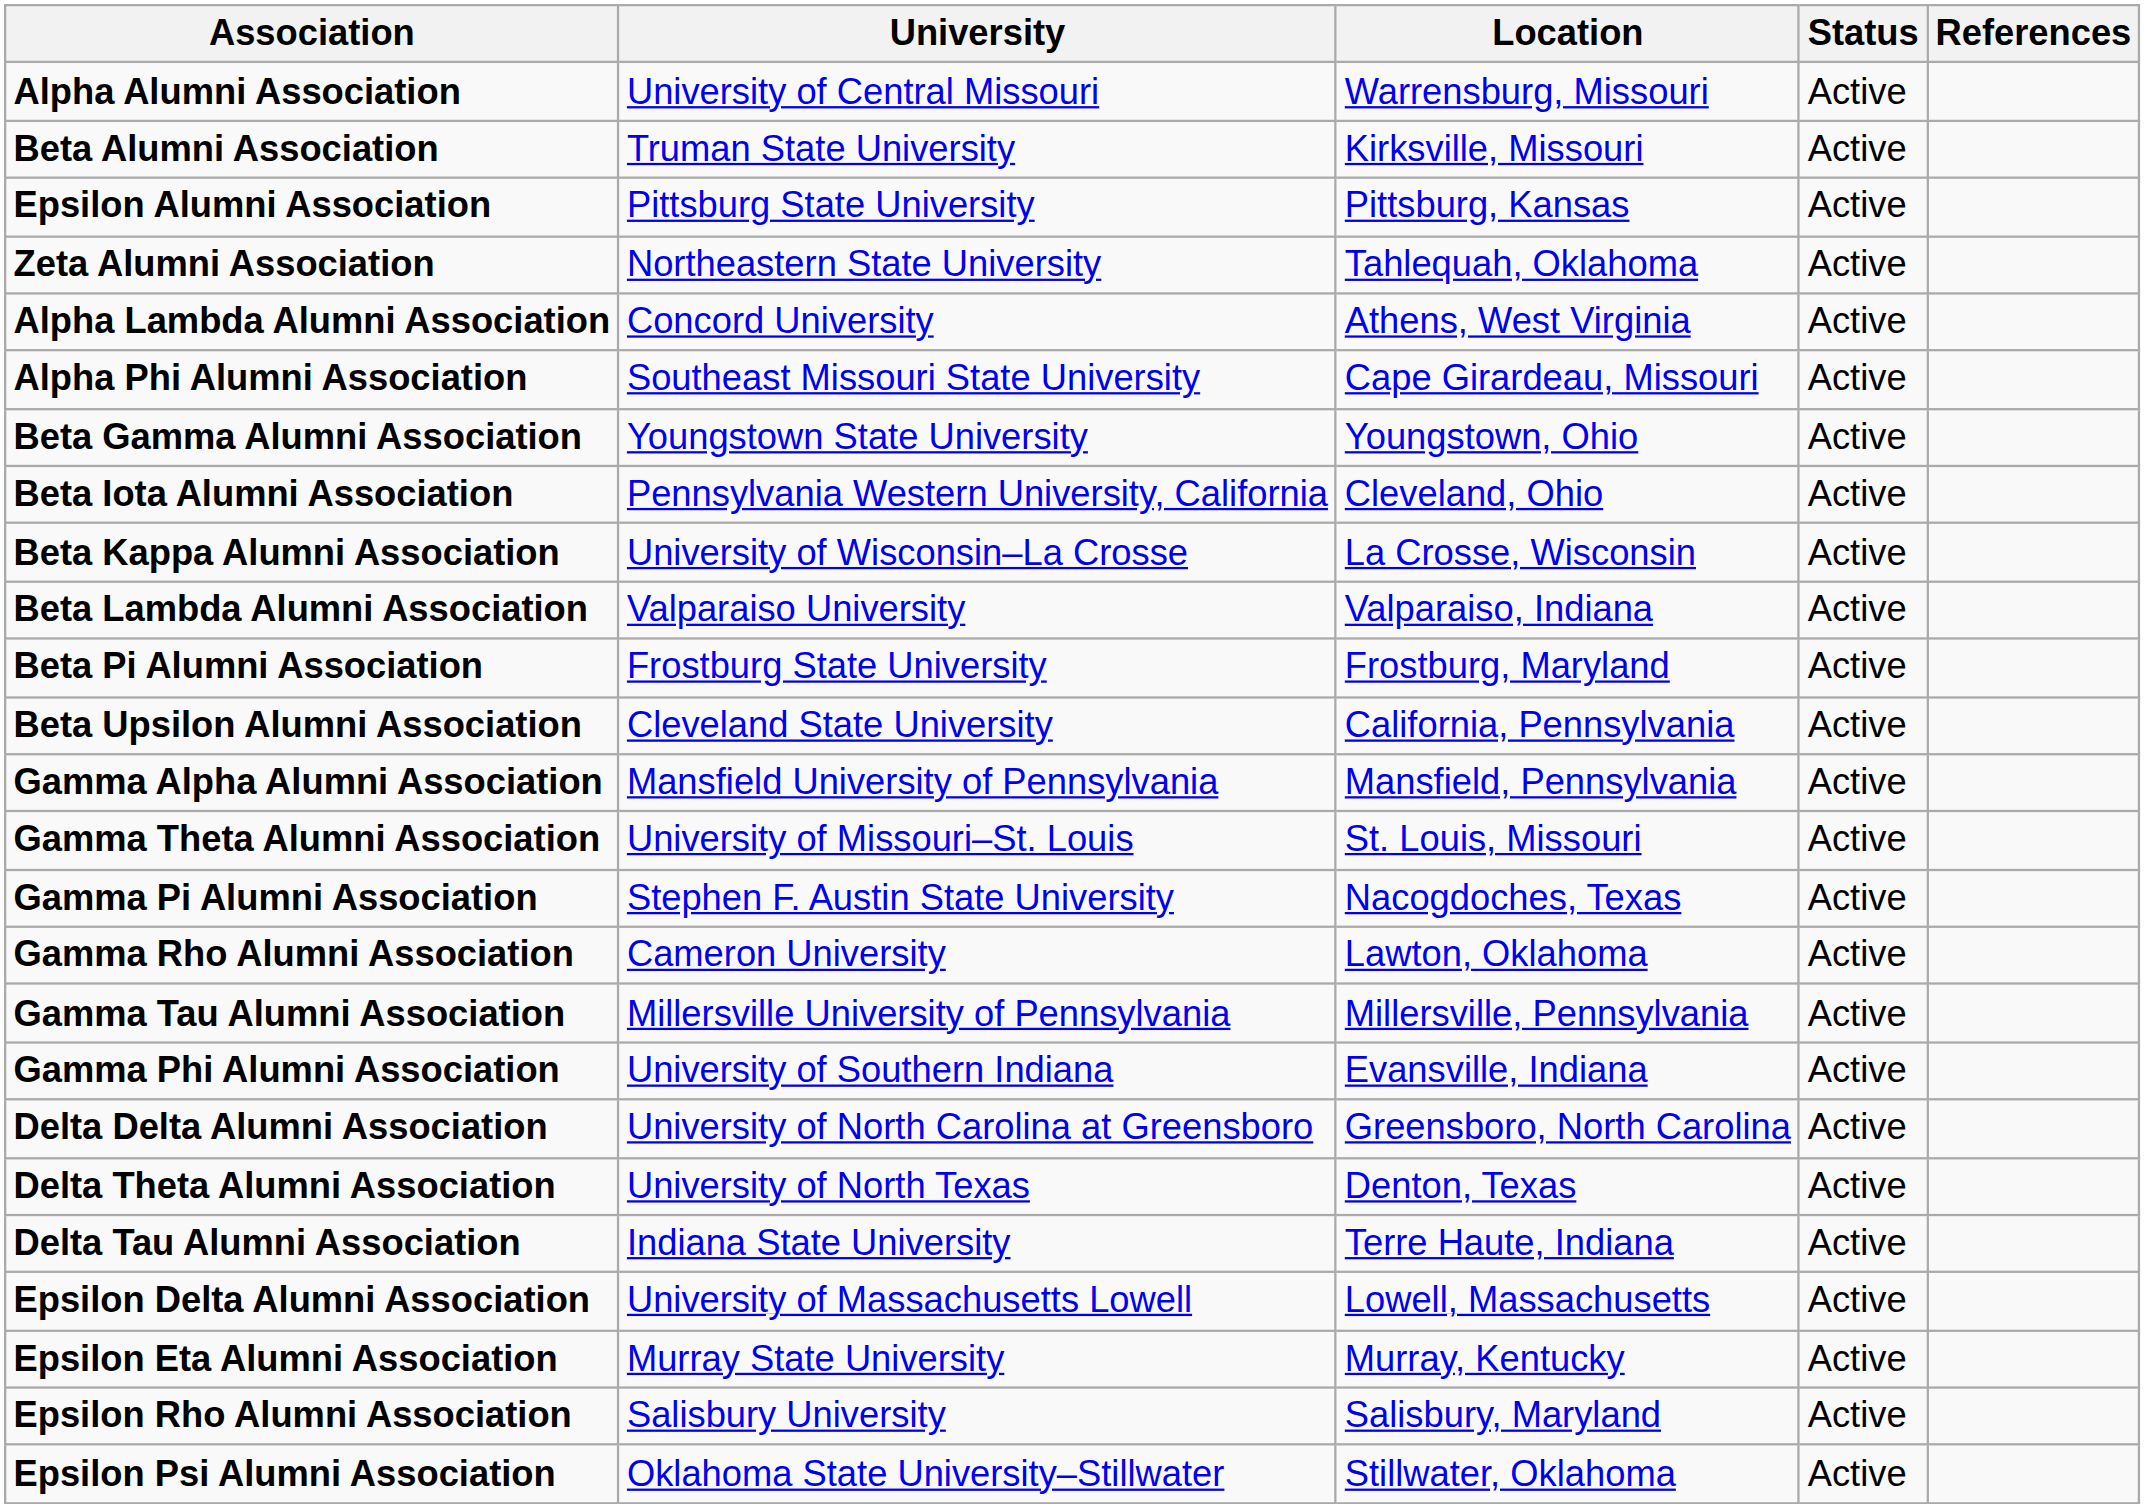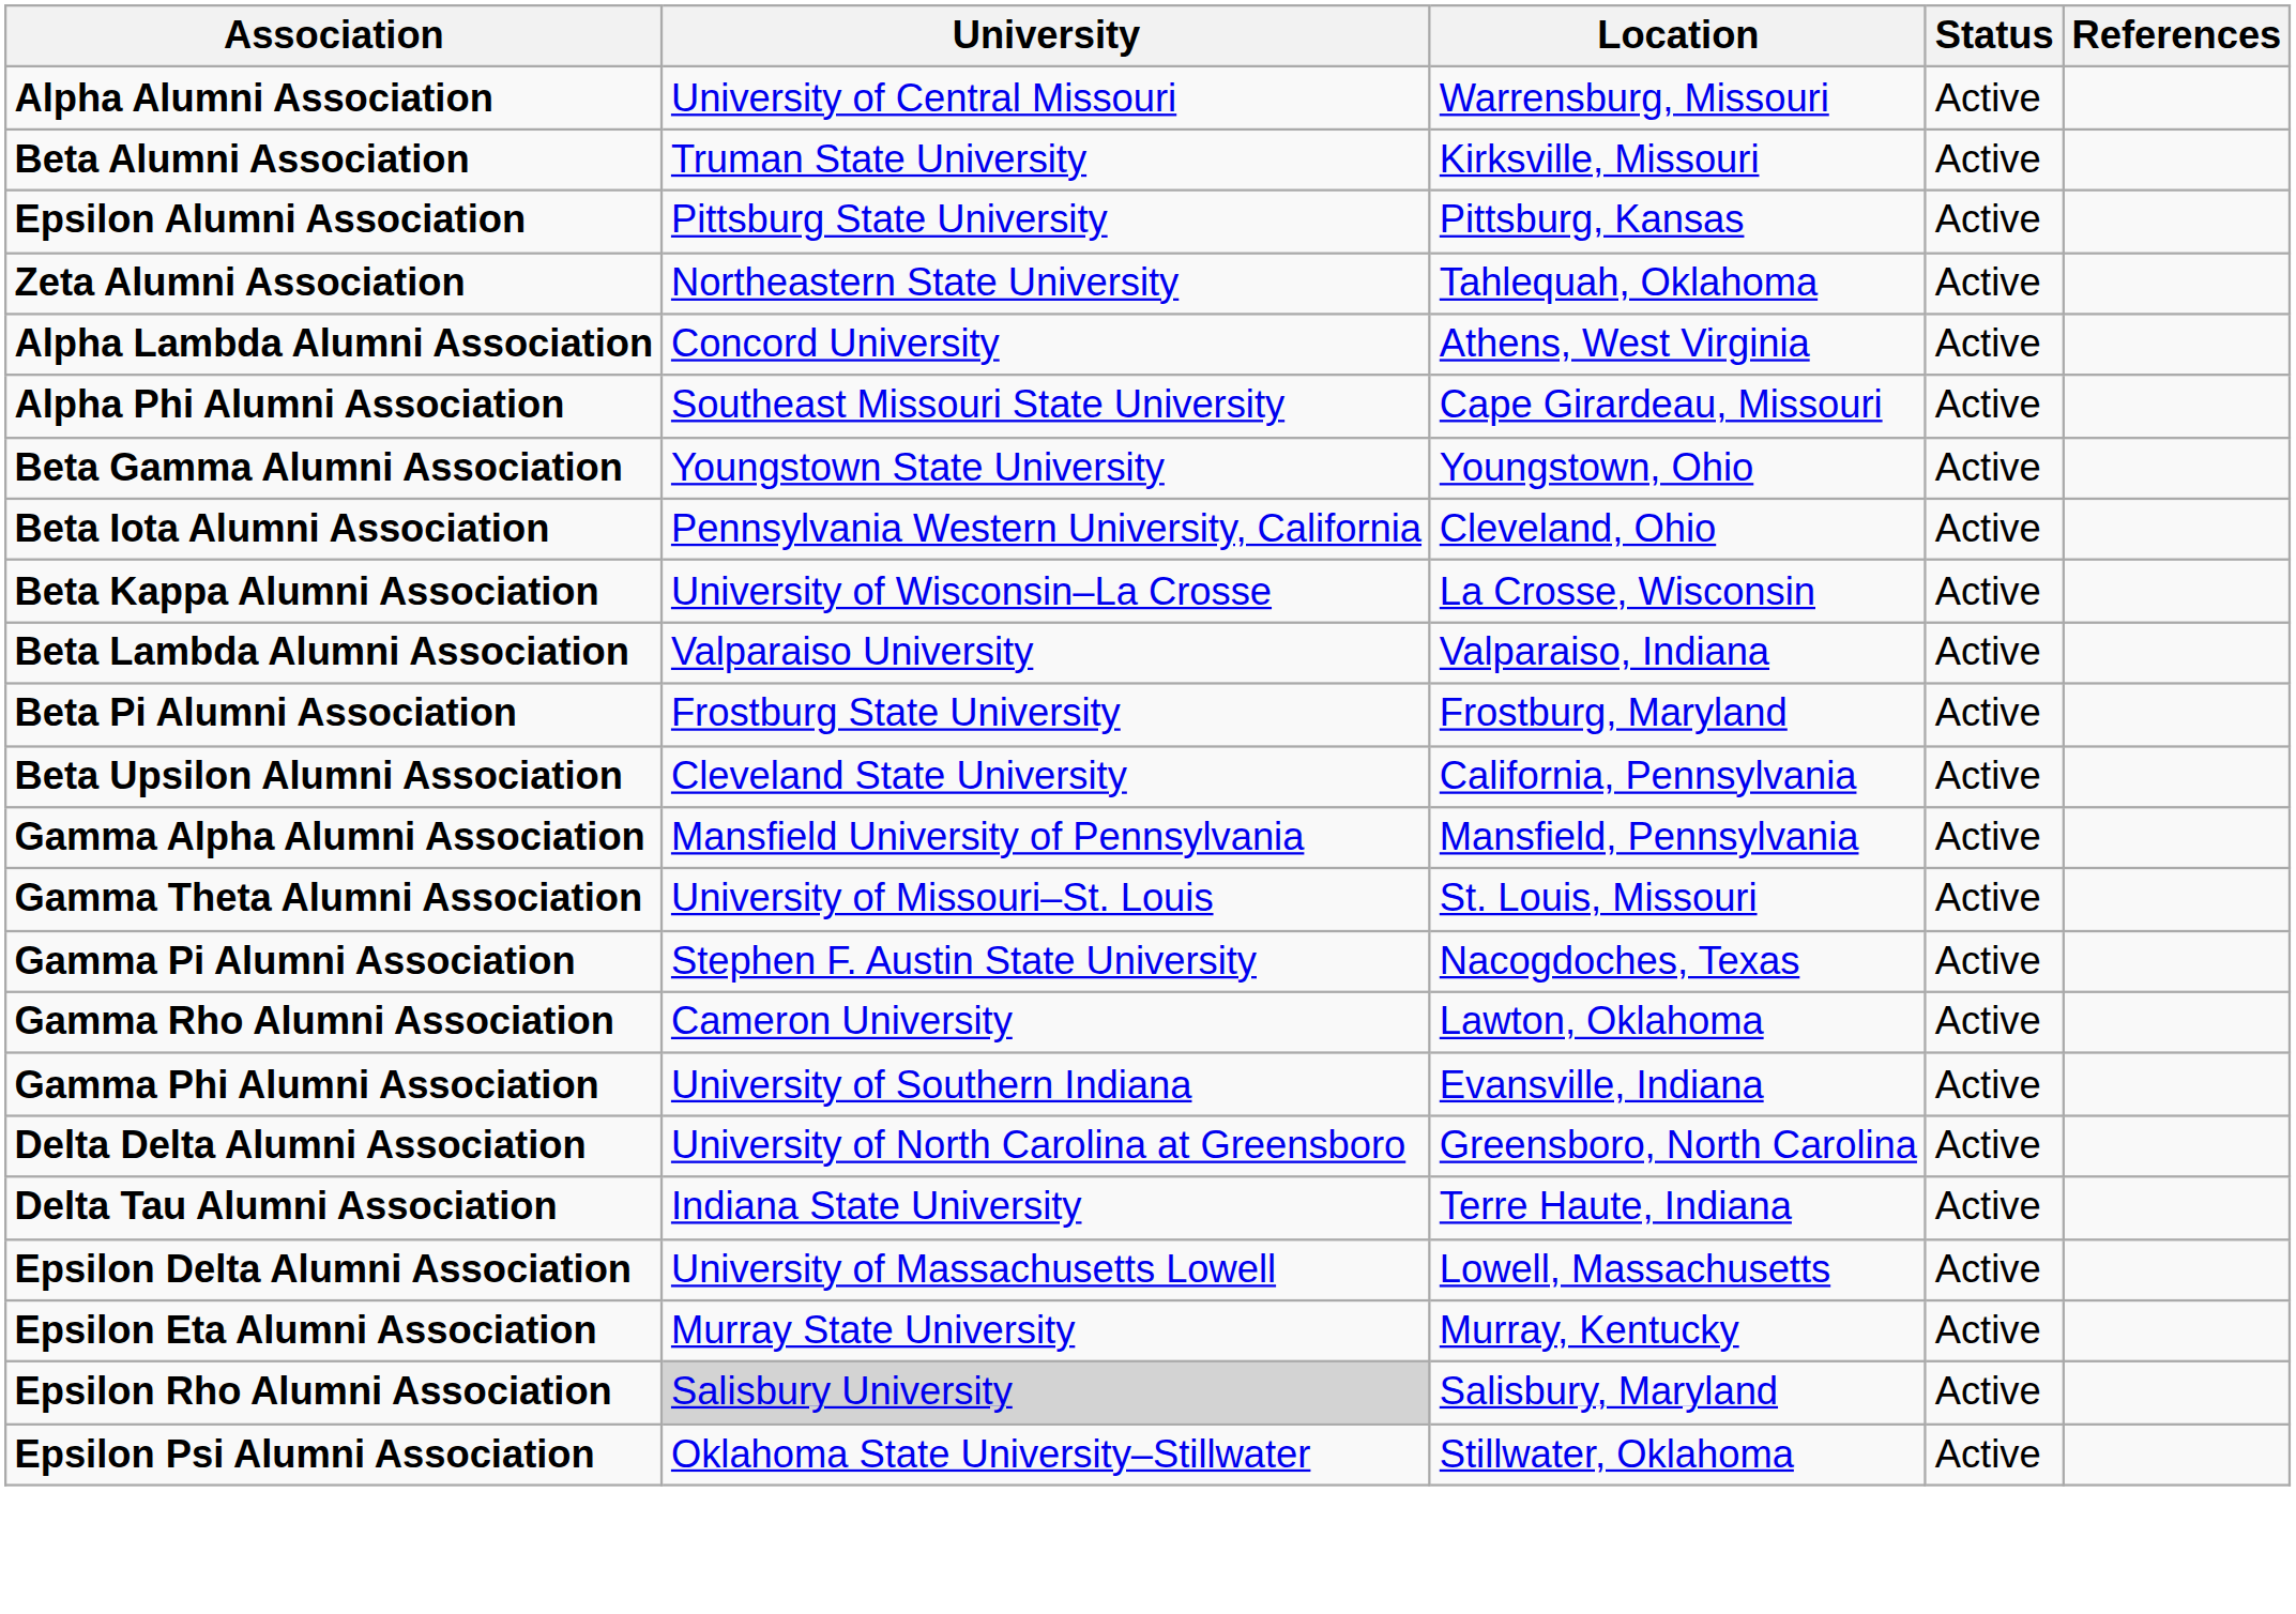- row: Gamma Tau Alumni Association | Millersville University of Pennsylvania | Millersville, Pennsylvania | Active
- row: Delta Theta Alumni Association | University of North Texas | Denton, Texas | Active
Epsilon Rho Alumni Association | University: no background -> lightgrey background
